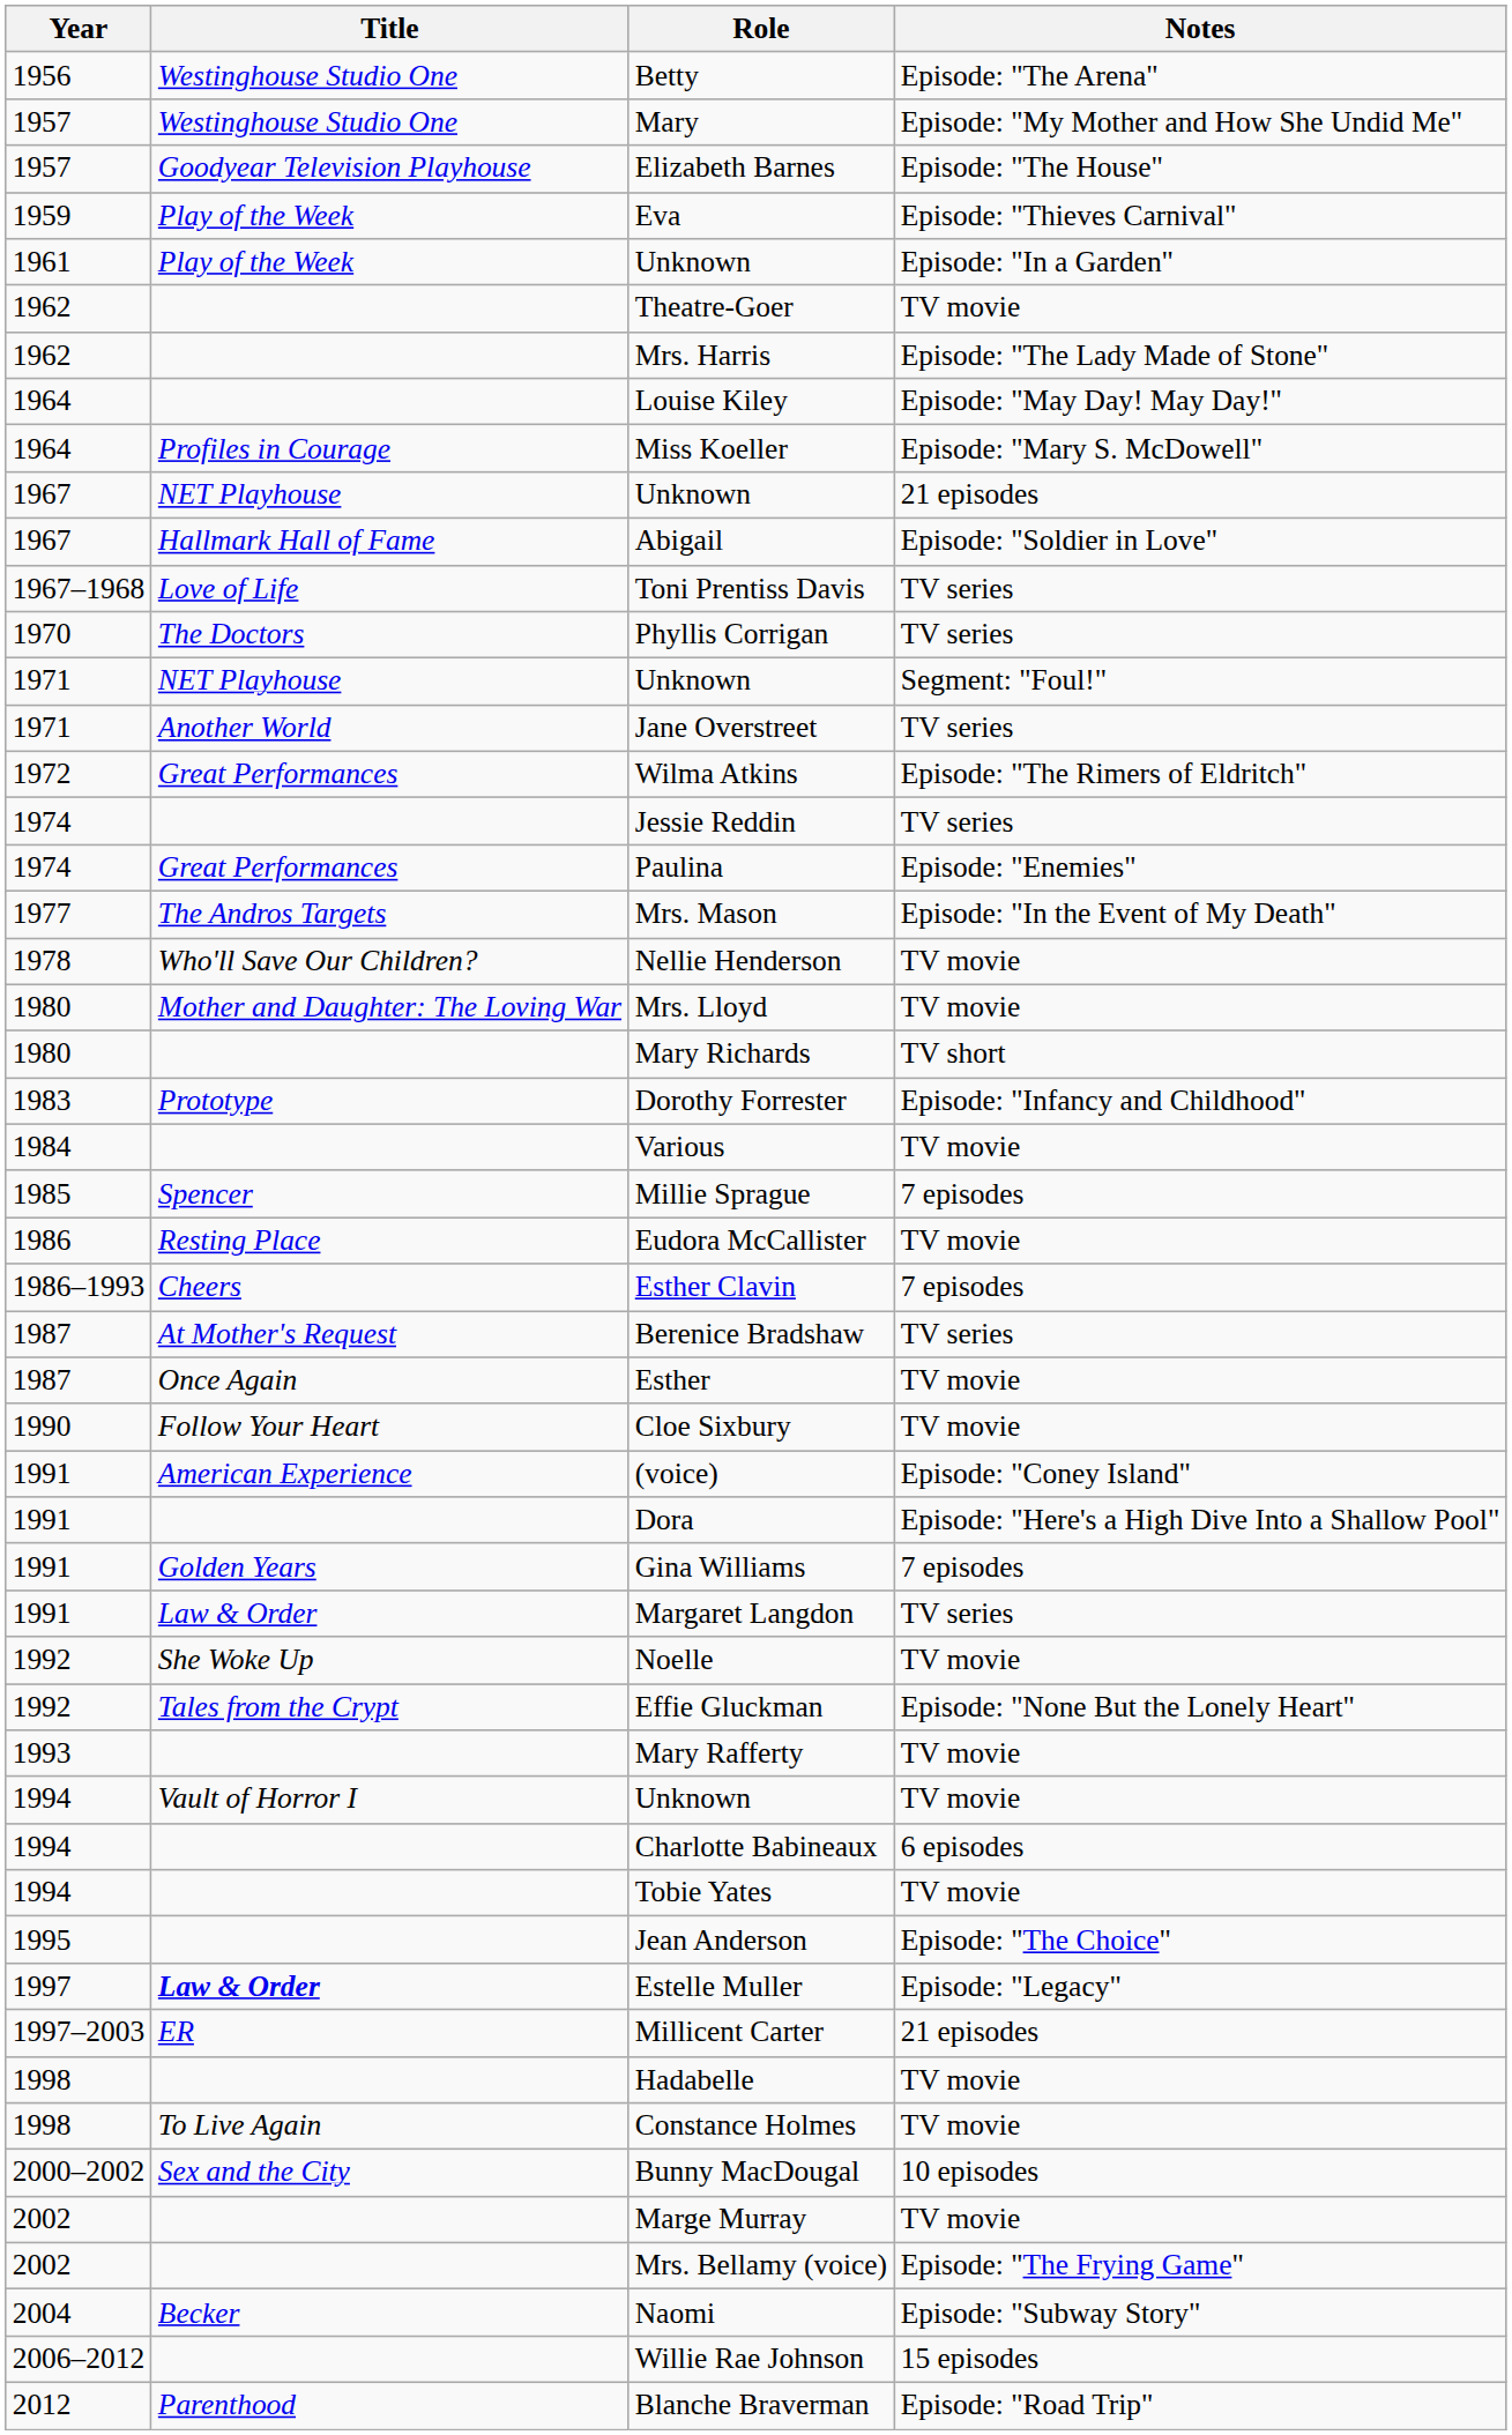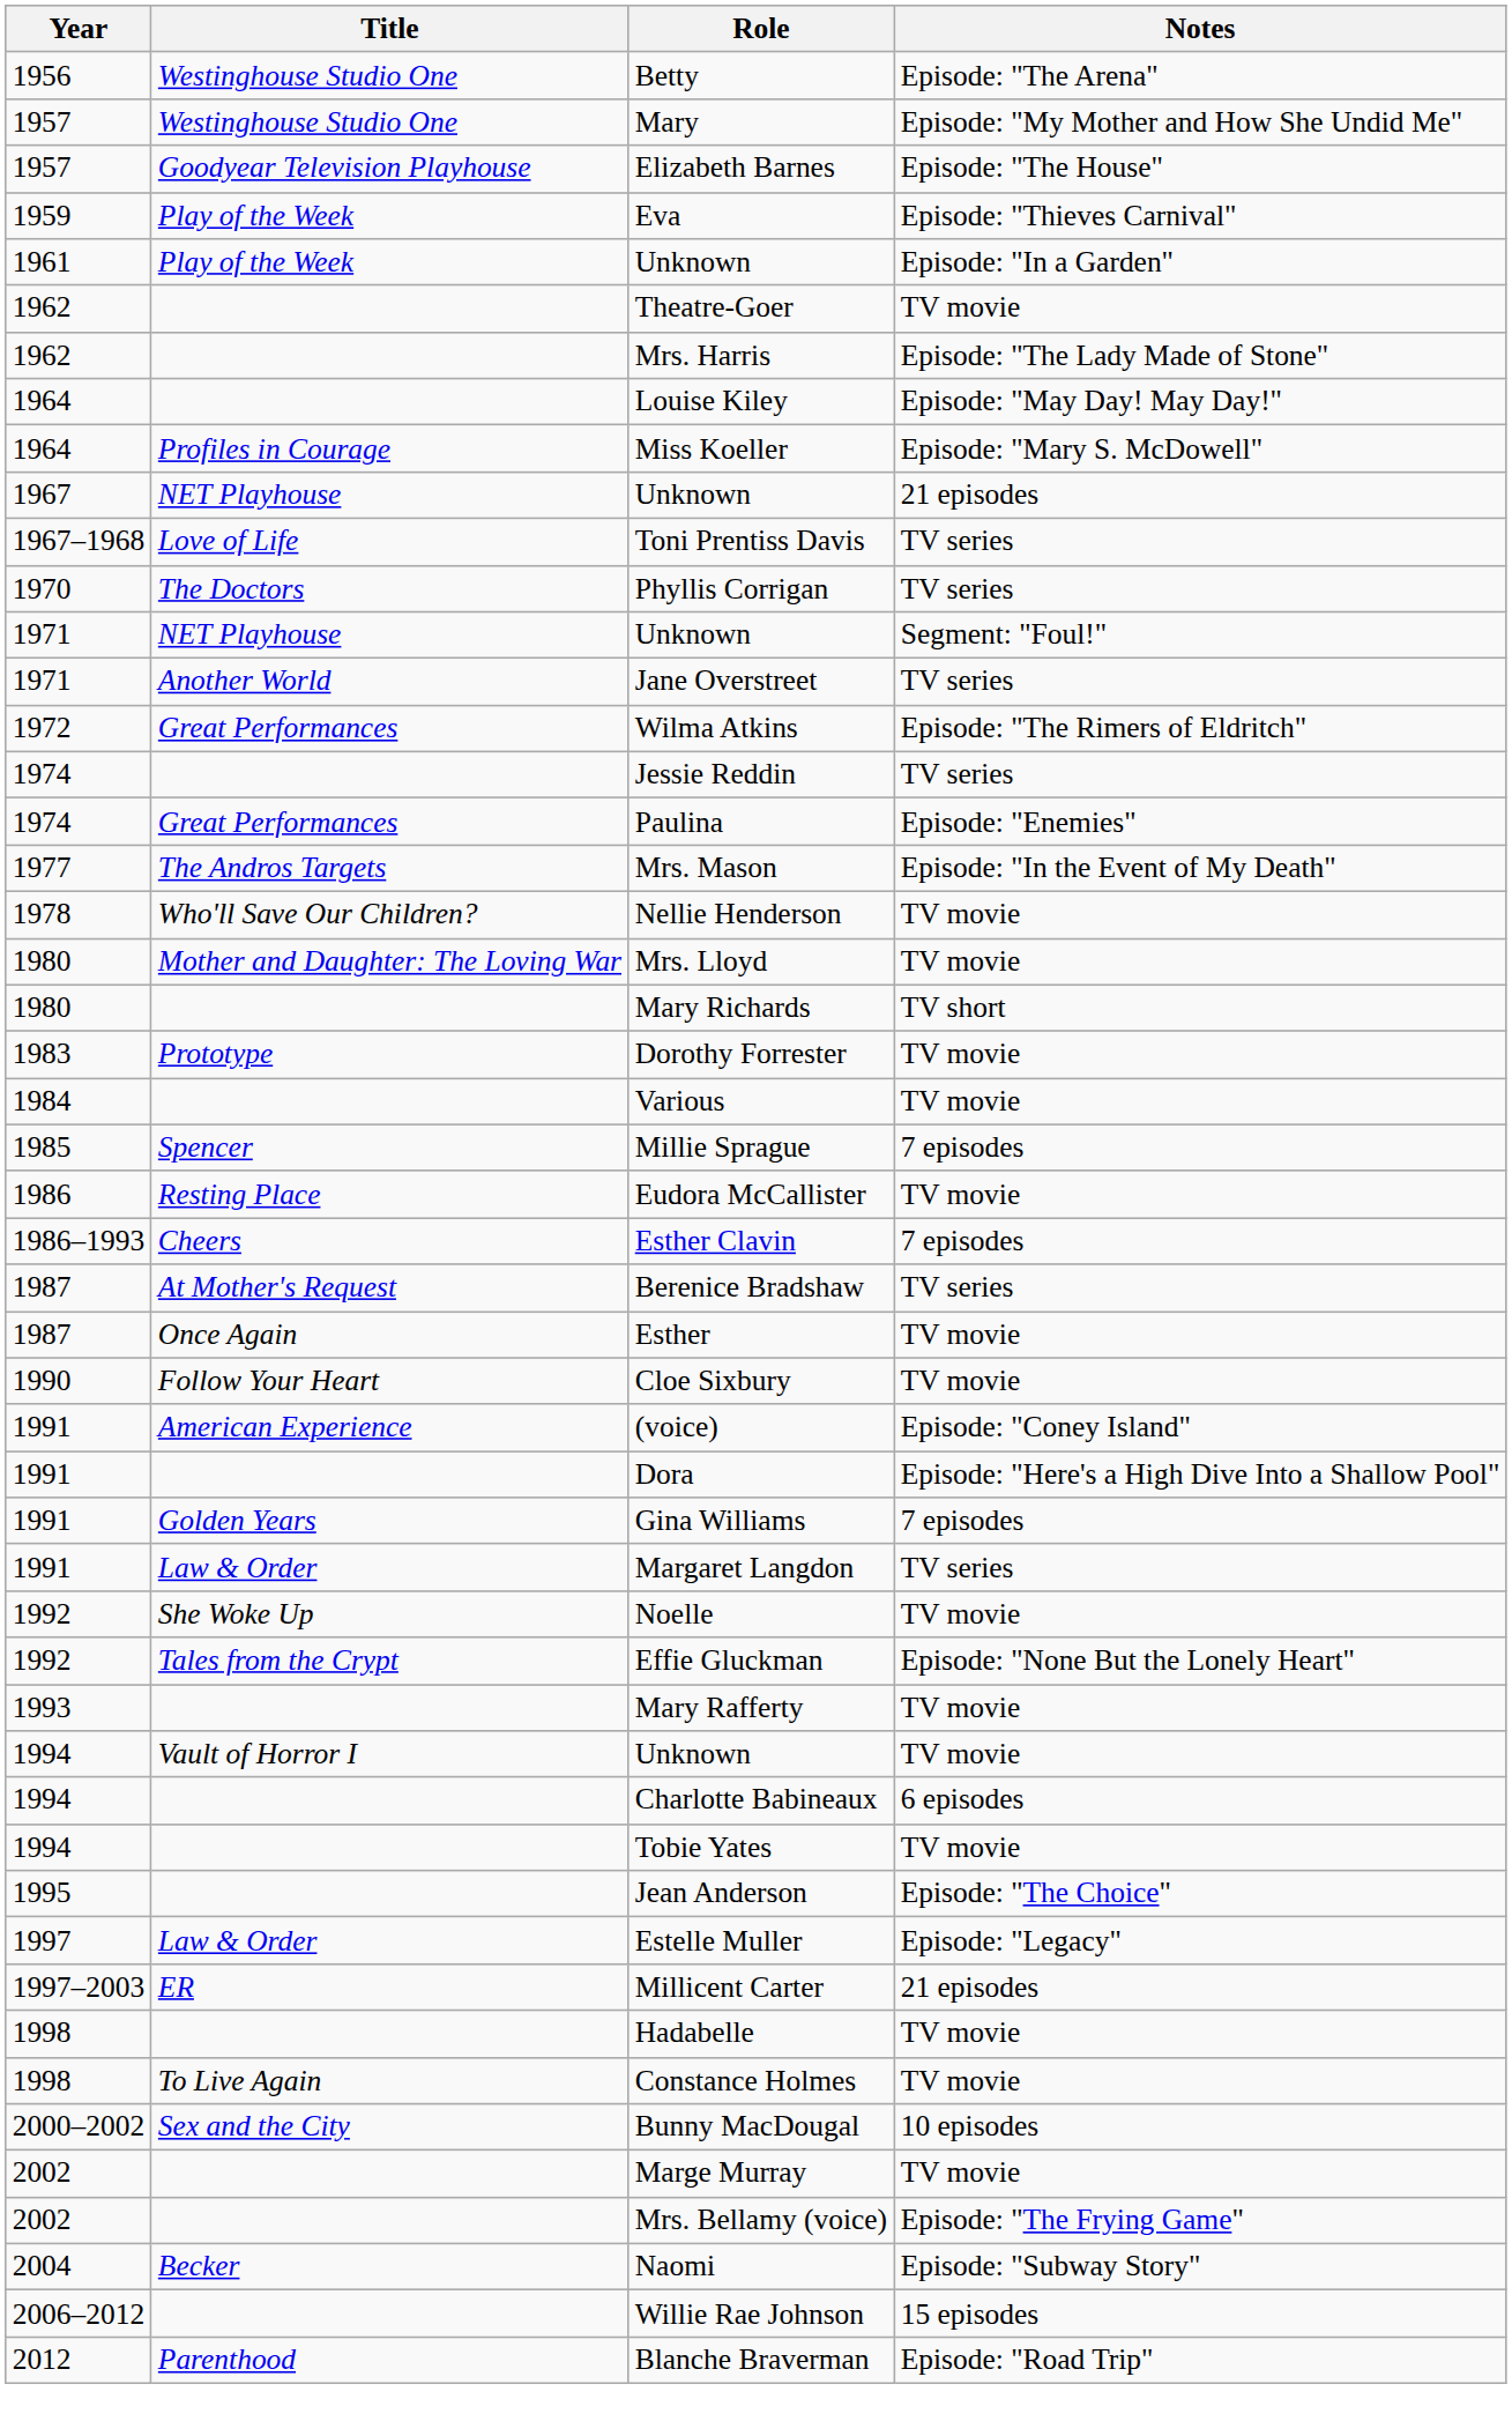- row: 1967 | Hallmark Hall of Fame | Abigail | Episode: "Soldier in Love"
Dorothy Forrester | Notes: Episode: "Infancy and Childhood" -> TV movie
Estelle Muller | Title: bold -> normal
